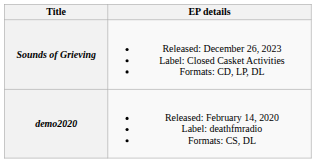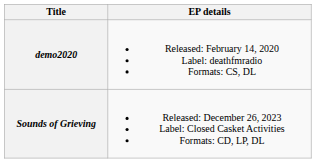rows swapped: demo2020 <-> Sounds of Grieving
